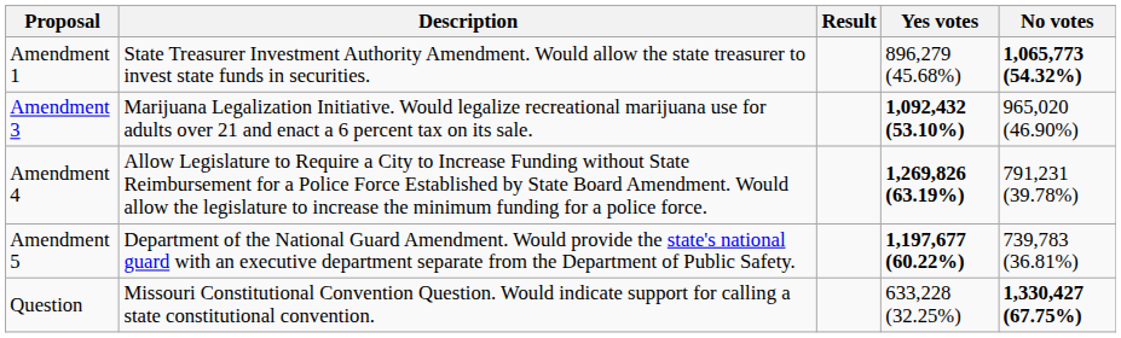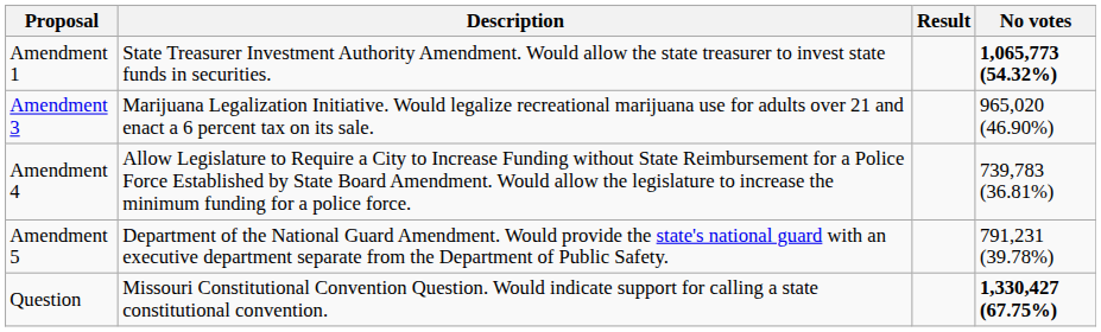- column: Yes votes | 896,279 (45.68%) | 1,092,432 (53.10%) | 1,269,826 (63.19%) | 1,197,677 (60.22%) | 633,228 (32.25%)
Amendment 4 | No votes: 791,231 (39.78%) -> 739,783 (36.81%)
Amendment 5 | No votes: 739,783 (36.81%) -> 791,231 (39.78%)
